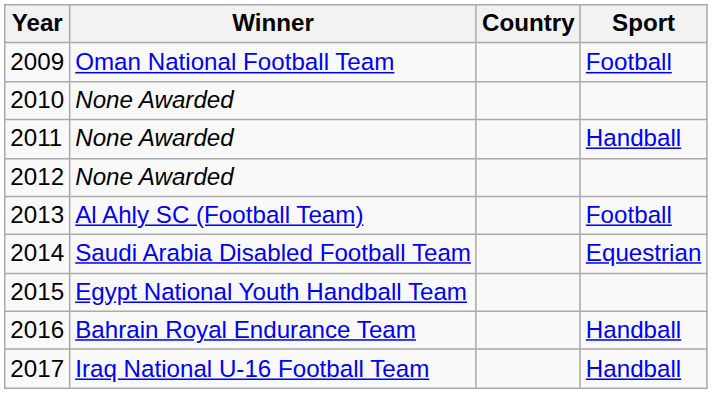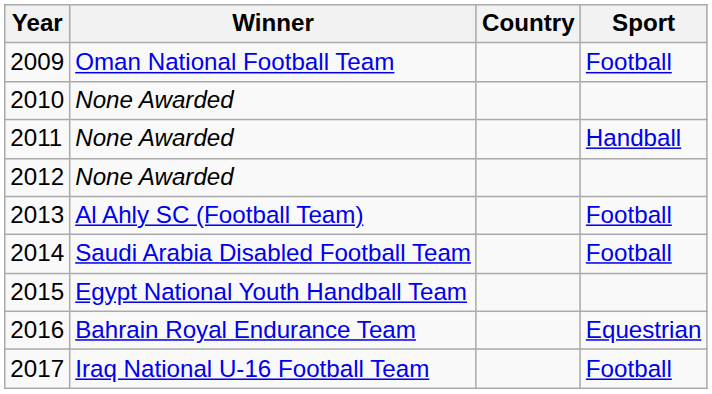2014 | Sport: Equestrian -> Football
2016 | Sport: Handball -> Equestrian
2017 | Sport: Handball -> Football
